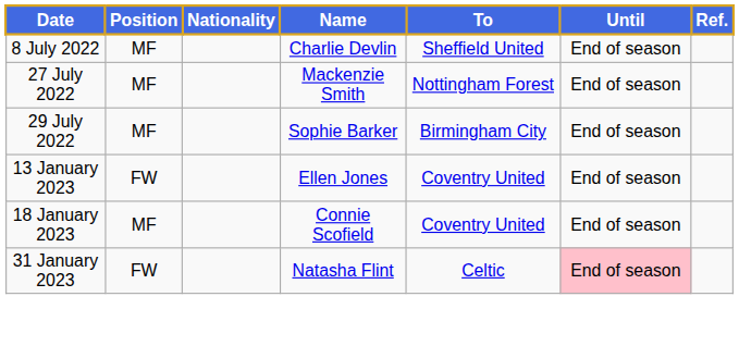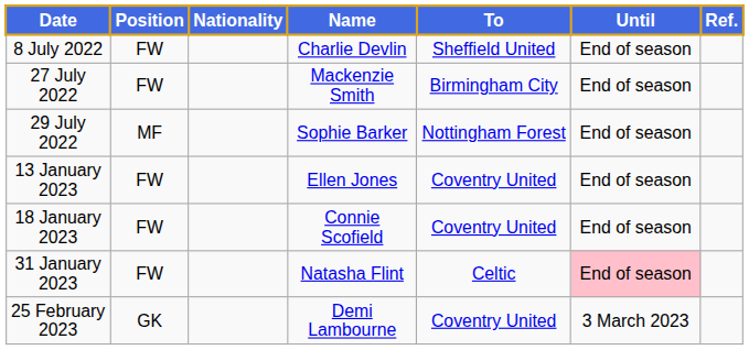8 July 2022 | Position: MF -> FW
27 July 2022 | Position: MF -> FW
27 July 2022 | To: Nottingham Forest -> Birmingham City
29 July 2022 | To: Birmingham City -> Nottingham Forest
18 January 2023 | Position: MF -> FW
+ row: 25 February 2023 | GK | Demi Lambourne | Coventry United | 3 March 2023
